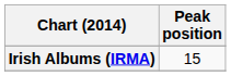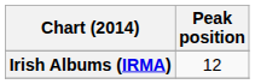Irish Albums (IRMA) | Peak position: 15 -> 12
